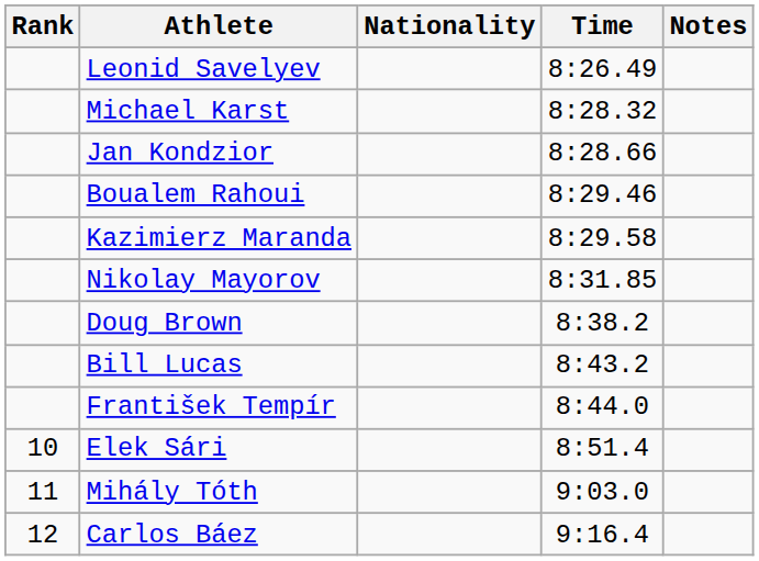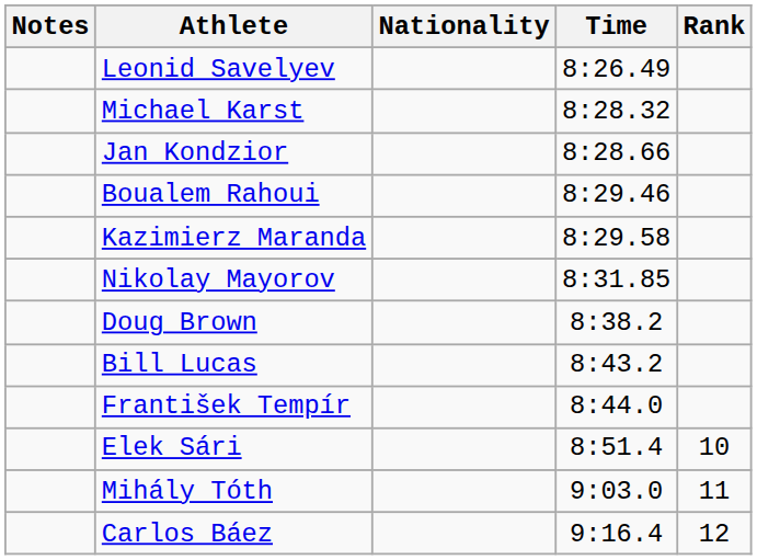columns swapped: Rank <-> Notes
